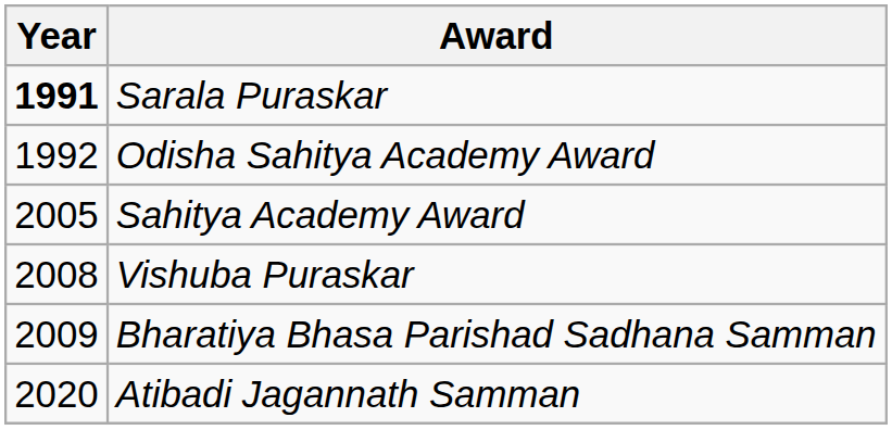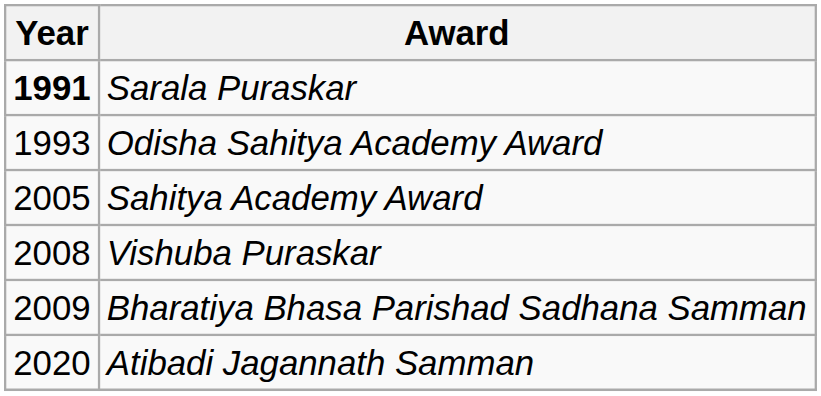Odisha Sahitya Academy Award | Year: 1992 -> 1993
